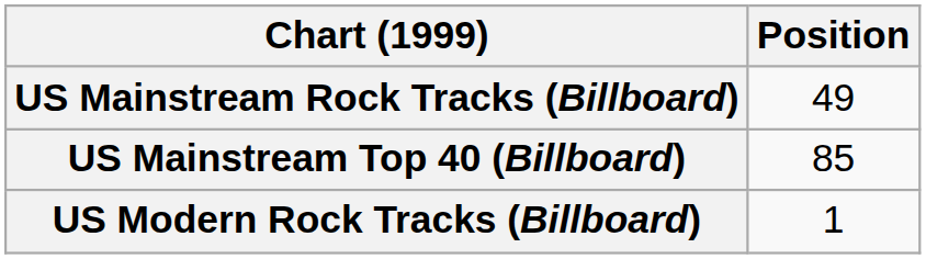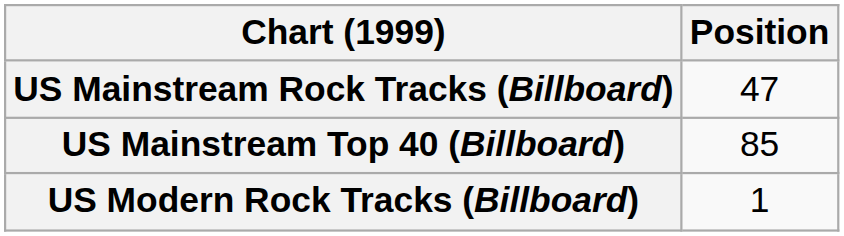US Mainstream Rock Tracks (Billboard) | Position: 49 -> 47
